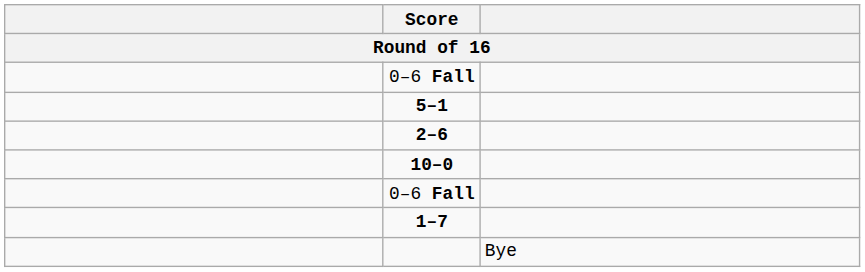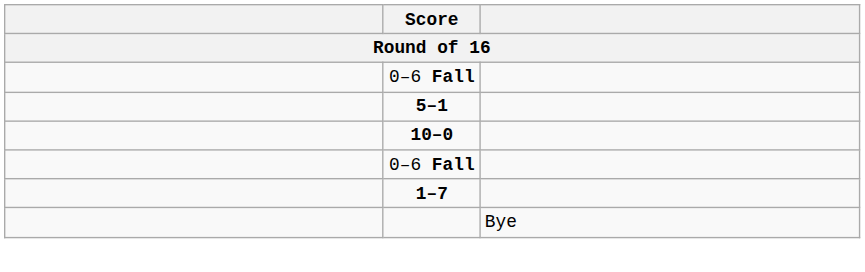- row: 2–6
